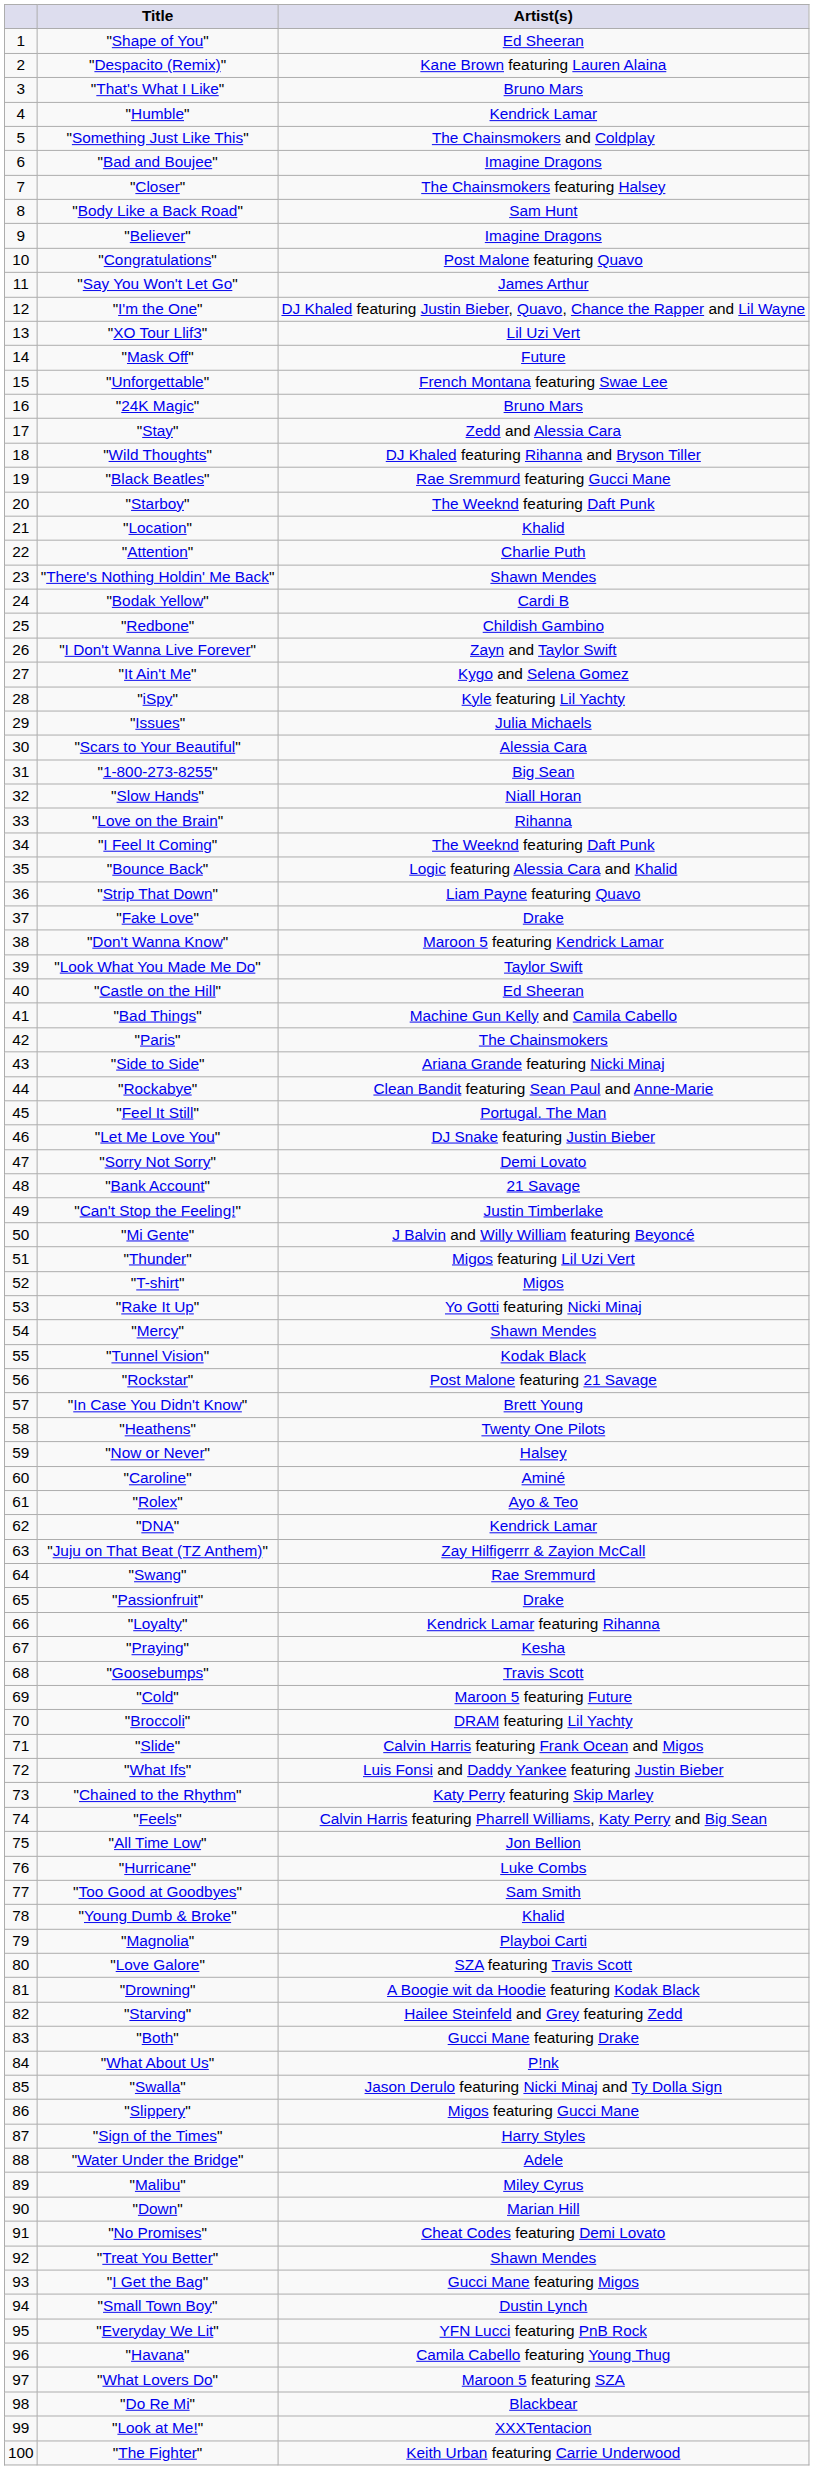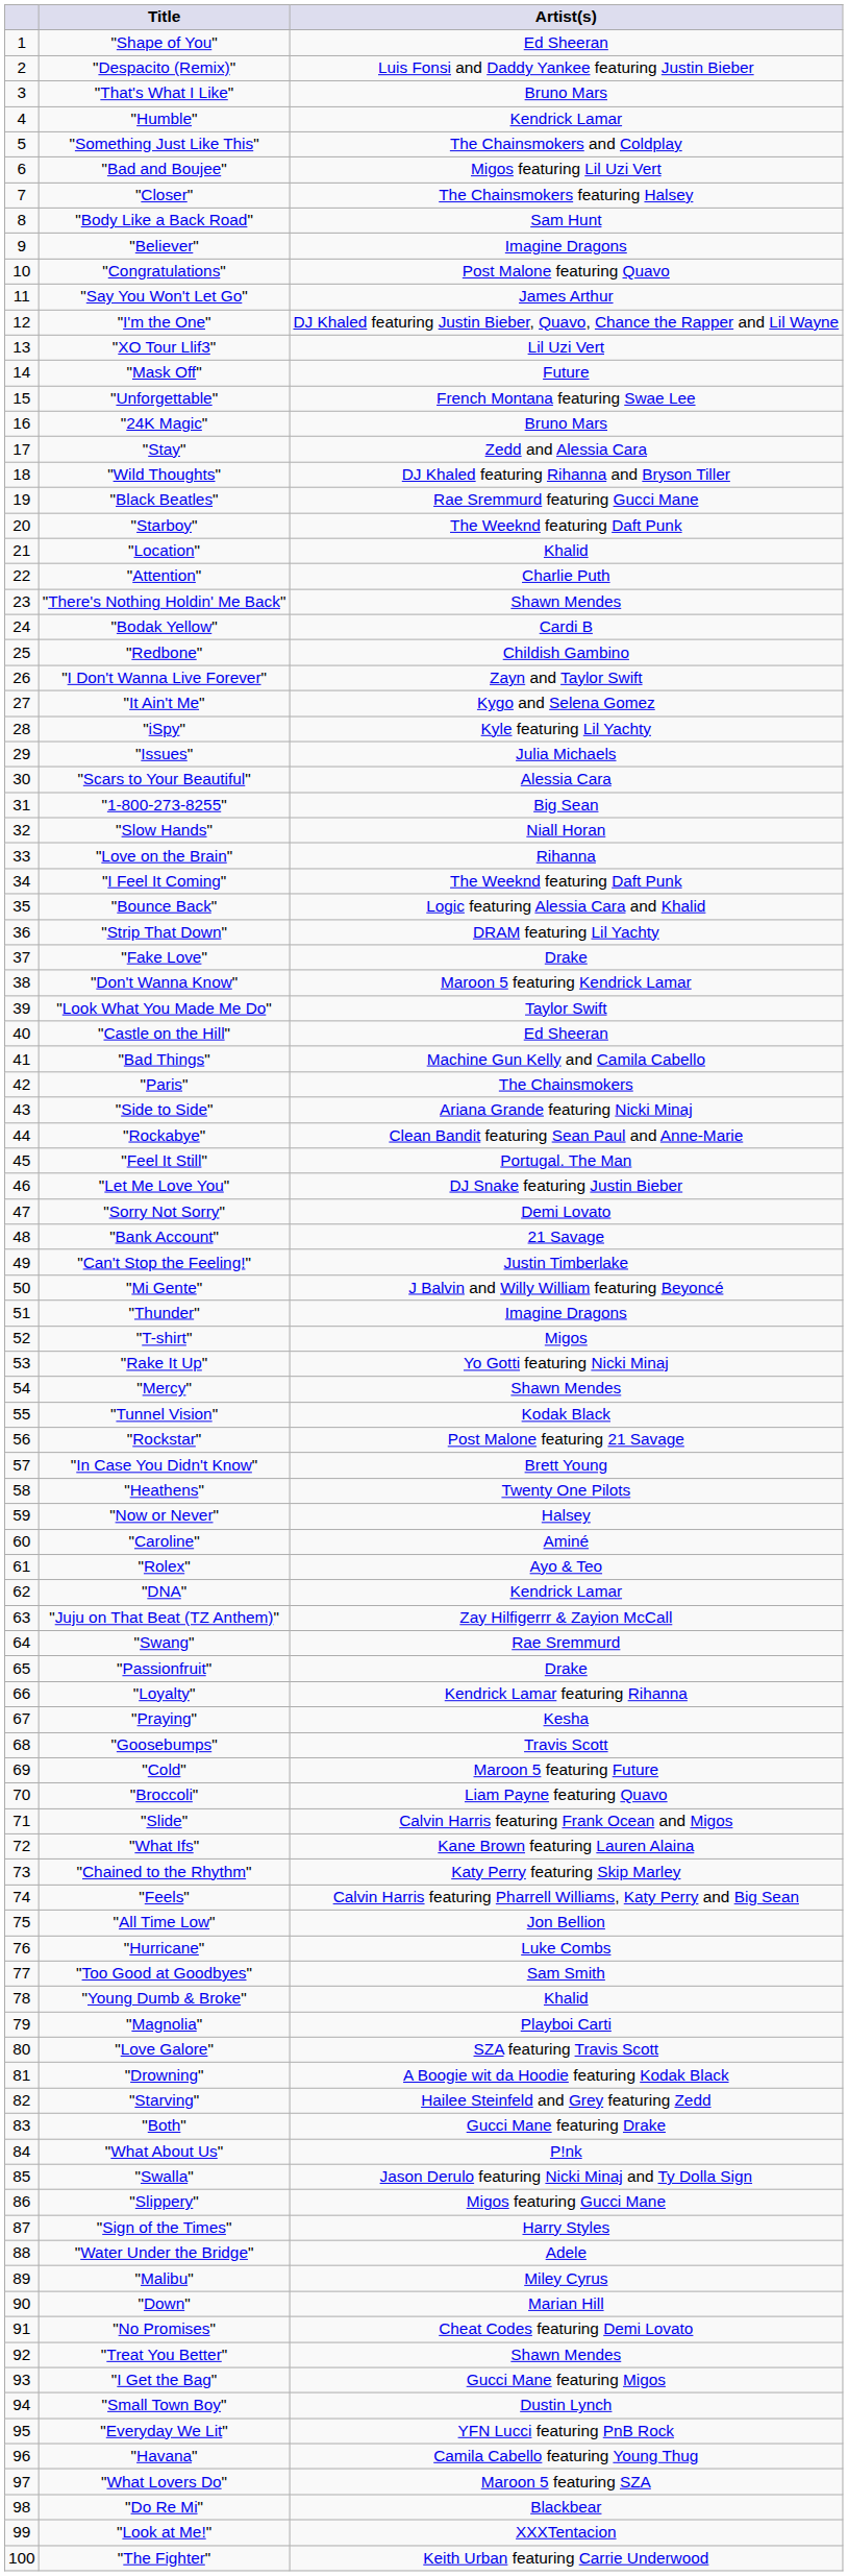"Despacito (Remix)" | Artist(s): Kane Brown featuring Lauren Alaina -> Luis Fonsi and Daddy Yankee featuring Justin Bieber
"Bad and Boujee" | Artist(s): Imagine Dragons -> Migos featuring Lil Uzi Vert
"Strip That Down" | Artist(s): Liam Payne featuring Quavo -> DRAM featuring Lil Yachty
"Thunder" | Artist(s): Migos featuring Lil Uzi Vert -> Imagine Dragons
"Broccoli" | Artist(s): DRAM featuring Lil Yachty -> Liam Payne featuring Quavo
"What Ifs" | Artist(s): Luis Fonsi and Daddy Yankee featuring Justin Bieber -> Kane Brown featuring Lauren Alaina
